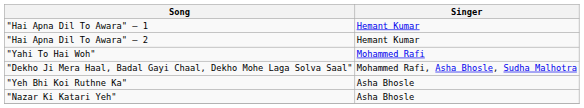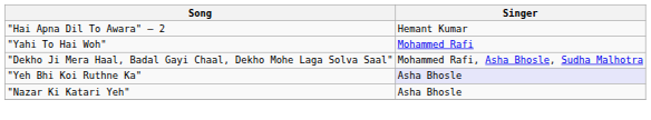- row: "Hai Apna Dil To Awara" – 1 | Hemant Kumar
"Yeh Bhi Koi Ruthne Ka" | Singer: no background -> lavender background
